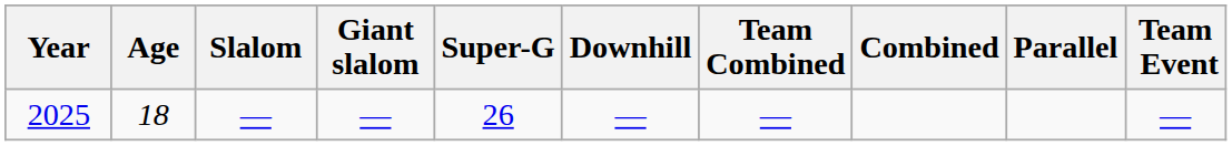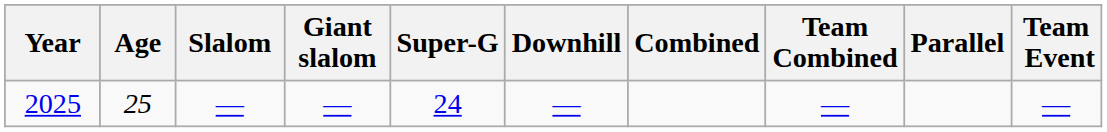columns swapped: Combined <-> Team Combined
2025 | Age: 18 -> 25
2025 | Super-G: 26 -> 24
